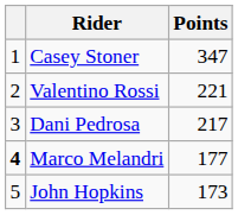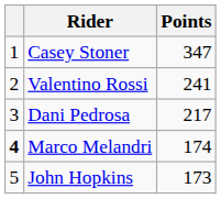Valentino Rossi | Points: 221 -> 241
Marco Melandri | Points: 177 -> 174
